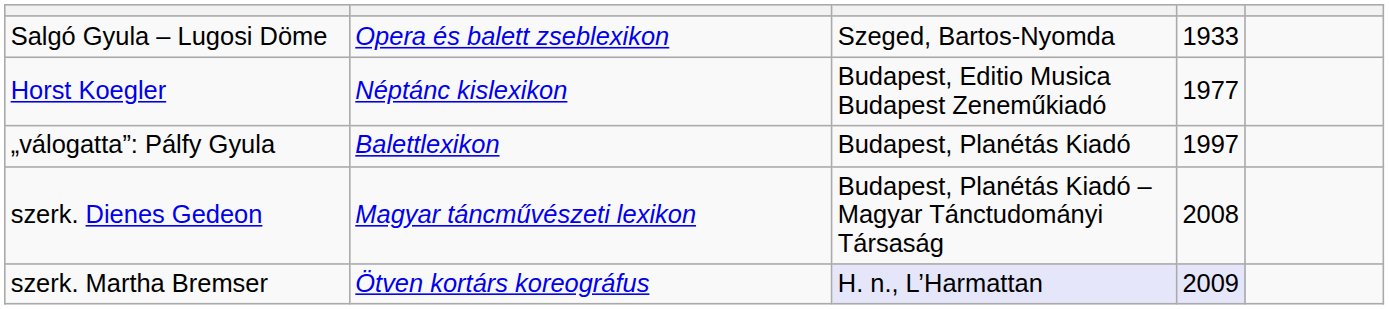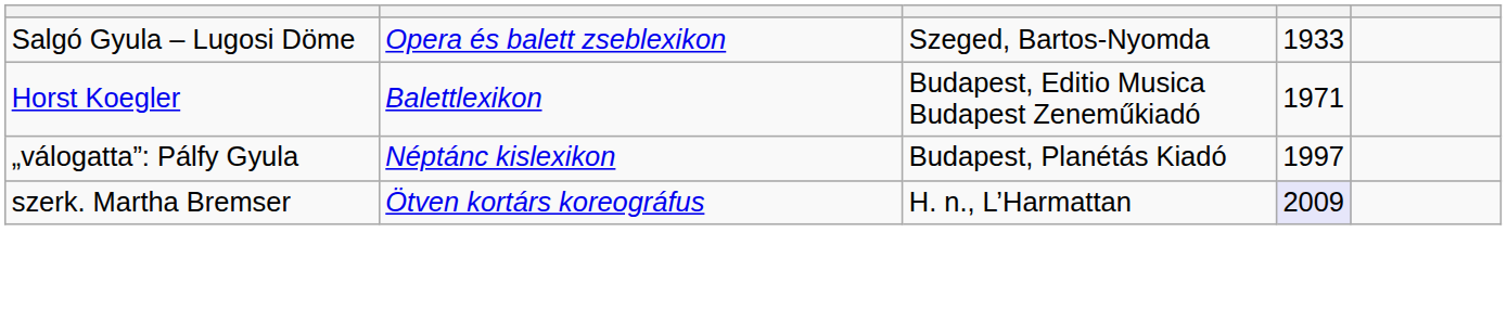Horst Koegler | column 2: Néptánc kislexikon -> Balettlexikon
Horst Koegler | column 4: 1977 -> 1971
„válogatta”: Pálfy Gyula | column 2: Balettlexikon -> Néptánc kislexikon
- row: szerk. Dienes Gedeon | Magyar táncművészeti lexikon | Budapest, Planétás Kiadó – Magyar Tánctudományi Társaság | 2008
szerk. Martha Bremser | column 3: lavender background -> no background
